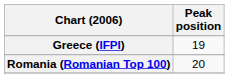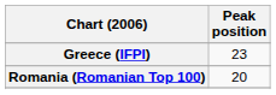Greece (IFPI) | Peak position: 19 -> 23
